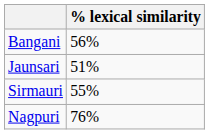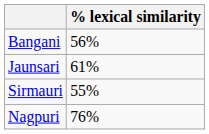Jaunsari | % lexical similarity: 51% -> 61%
